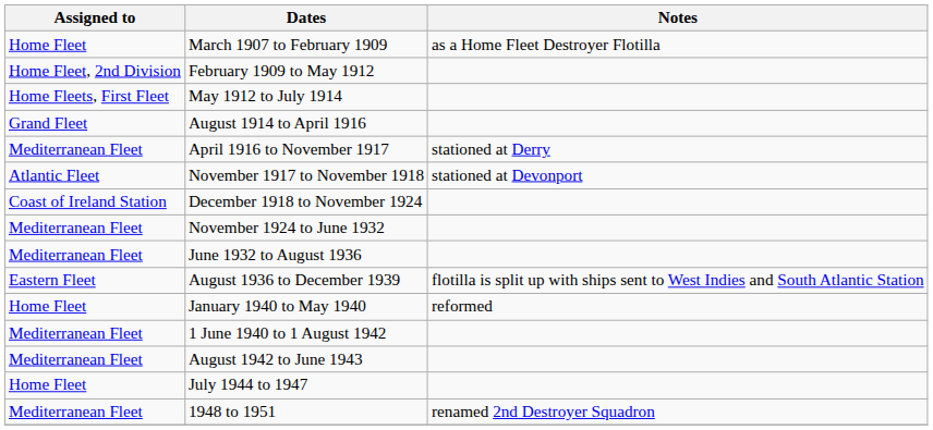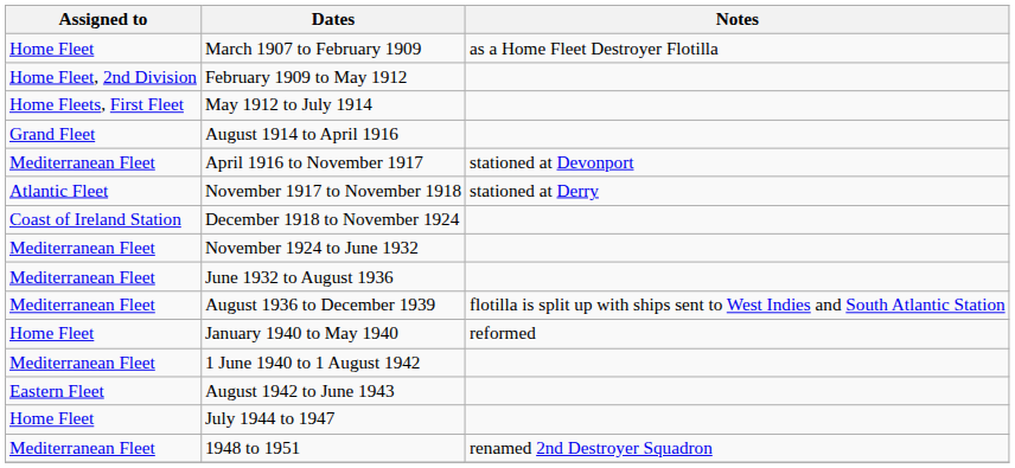April 1916 to November 1917 | Notes: stationed at Derry -> stationed at Devonport
November 1917 to November 1918 | Notes: stationed at Devonport -> stationed at Derry
August 1936 to December 1939 | Assigned to: Eastern Fleet -> Mediterranean Fleet
August 1942 to June 1943 | Assigned to: Mediterranean Fleet -> Eastern Fleet
